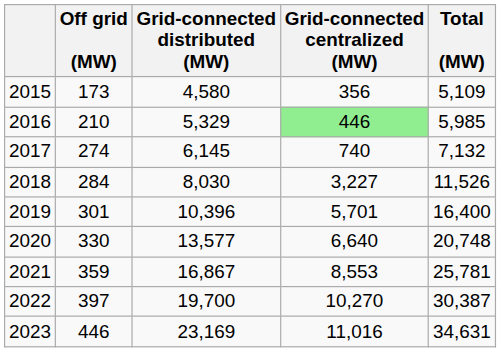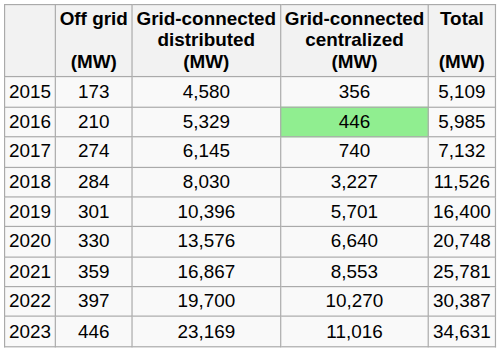2020 | Grid-connected distributed (MW): 13,577 -> 13,576
